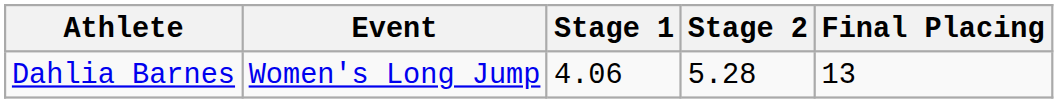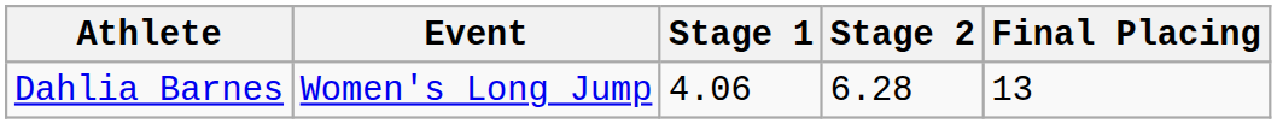Dahlia Barnes | Stage 2: 5.28 -> 6.28
